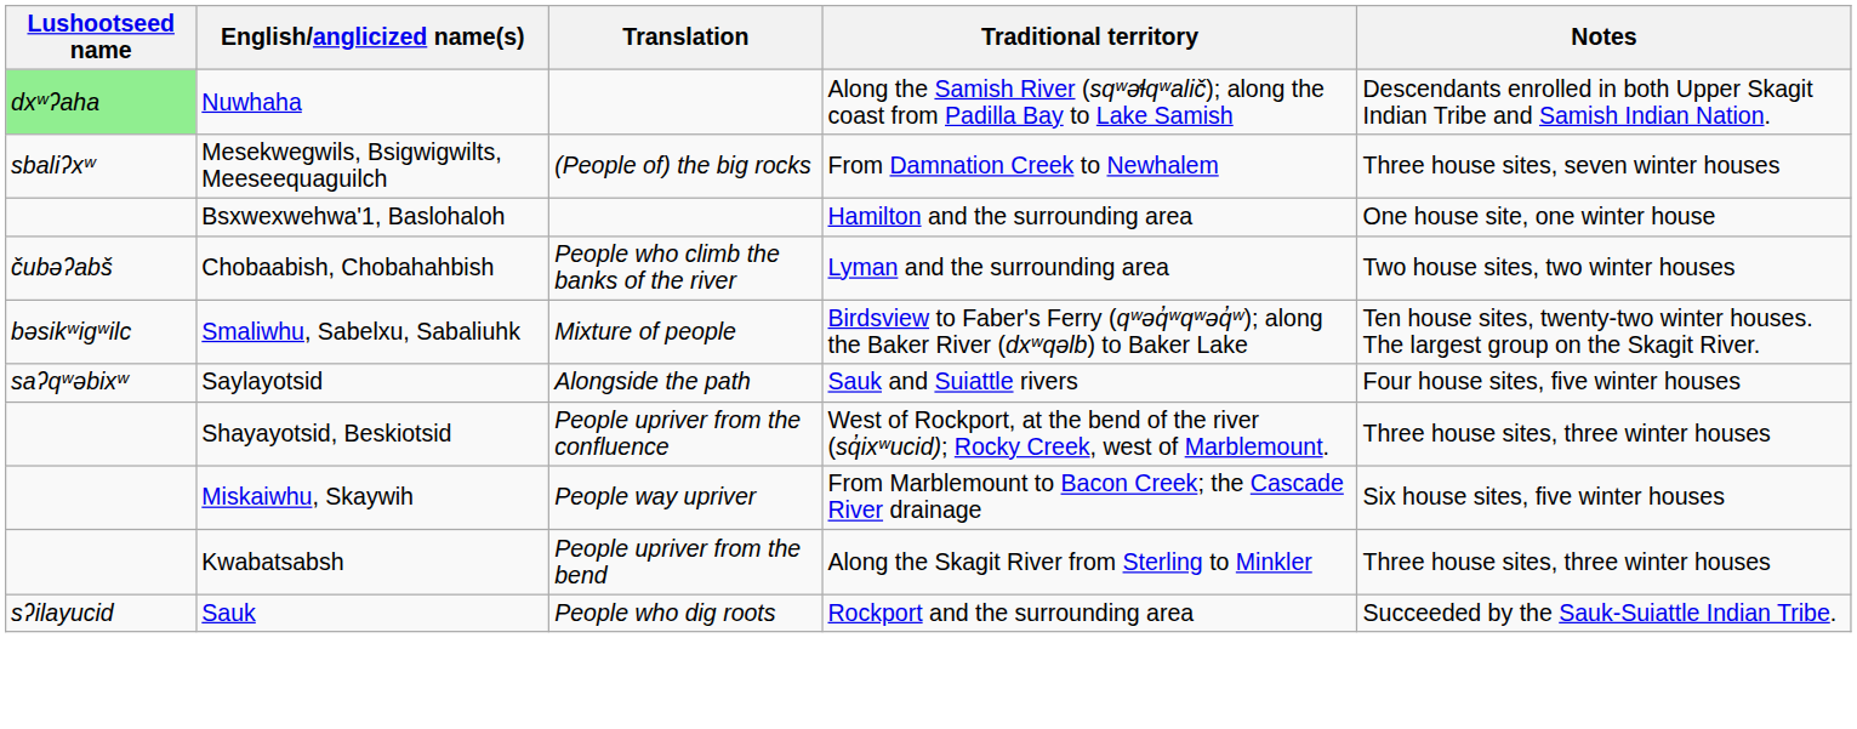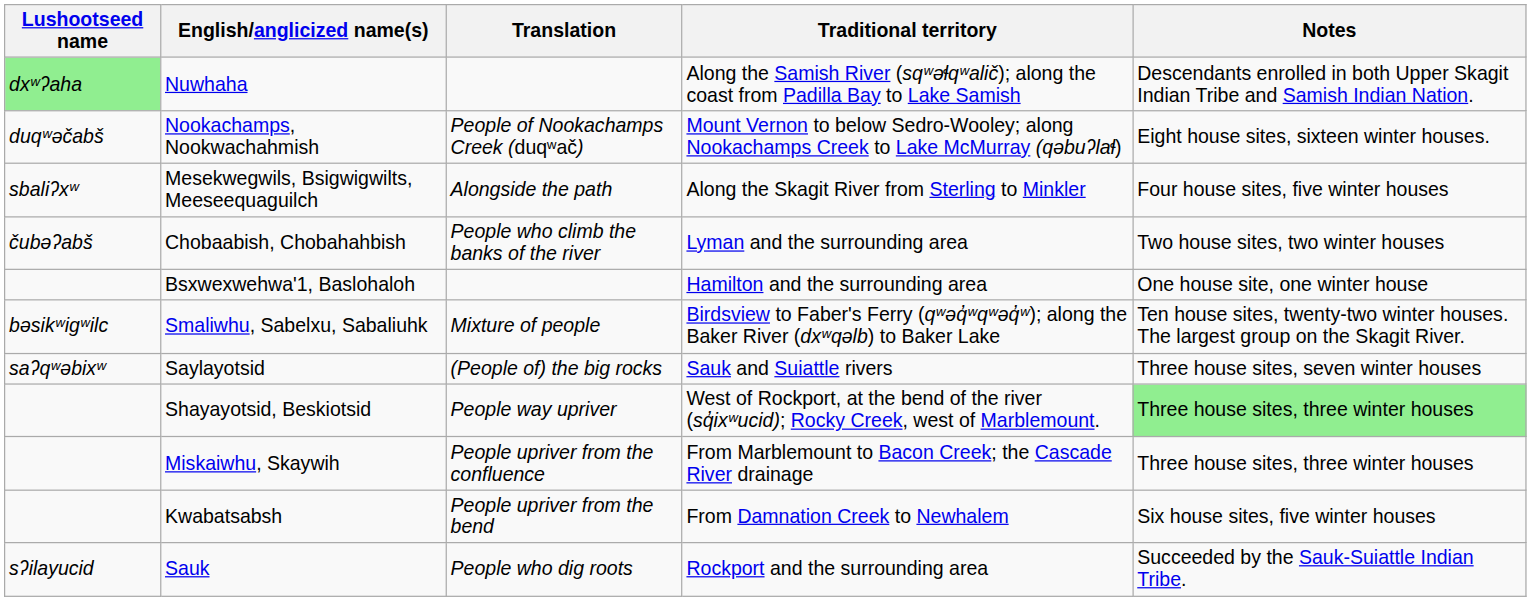+ row: duqʷəčabš | Nookachamps, Nookwachahmish | People of Nookachamps Creek (duqʷač) | Mount Vernon to below Sedro-Wooley; along Nookachamps Creek to Lake McMurray (qəbuʔlaɬ) | Eight house sites, sixteen winter houses.
Mesekwegwils, Bsigwigwilts, Meeseequaguilch | Translation: (People of) the big rocks -> Alongside the path
Mesekwegwils, Bsigwigwilts, Meeseequaguilch | Traditional territory: From Damnation Creek to Newhalem -> Along the Skagit River from Sterling to Minkler
Mesekwegwils, Bsigwigwilts, Meeseequaguilch | Notes: Three house sites, seven winter houses -> Four house sites, five winter houses
rows swapped: Chobaabish, Chobahahbish <-> Bsxwexwehwa'1, Baslohaloh
Saylayotsid | Translation: Alongside the path -> (People of) the big rocks
Saylayotsid | Notes: Four house sites, five winter houses -> Three house sites, seven winter houses
Shayayotsid, Beskiotsid | Translation: People upriver from the confluence -> People way upriver
Shayayotsid, Beskiotsid | Notes: no background -> lightgreen background
Miskaiwhu, Skaywih | Translation: People way upriver -> People upriver from the confluence
Miskaiwhu, Skaywih | Notes: Six house sites, five winter houses -> Three house sites, three winter houses
Kwabatsabsh | Traditional territory: Along the Skagit River from Sterling to Minkler -> From Damnation Creek to Newhalem
Kwabatsabsh | Notes: Three house sites, three winter houses -> Six house sites, five winter houses
